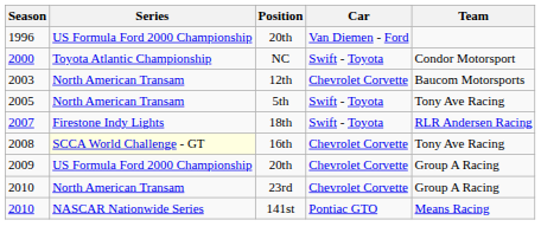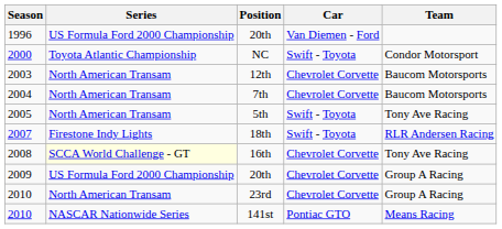+ row: 2004 | North American Transam | 7th | Chevrolet Corvette | Baucom Motorsports
